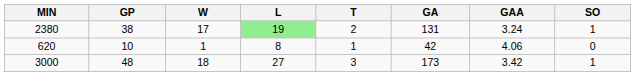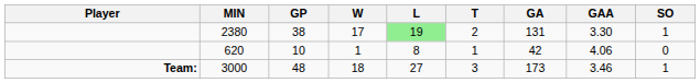+ column: Player | Team:
2380 | GAA: 3.24 -> 3.30
3000 | GAA: 3.42 -> 3.46
